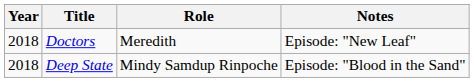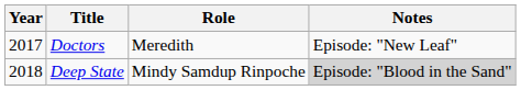Doctors | Year: 2018 -> 2017
Deep State | Notes: no background -> lightgrey background
